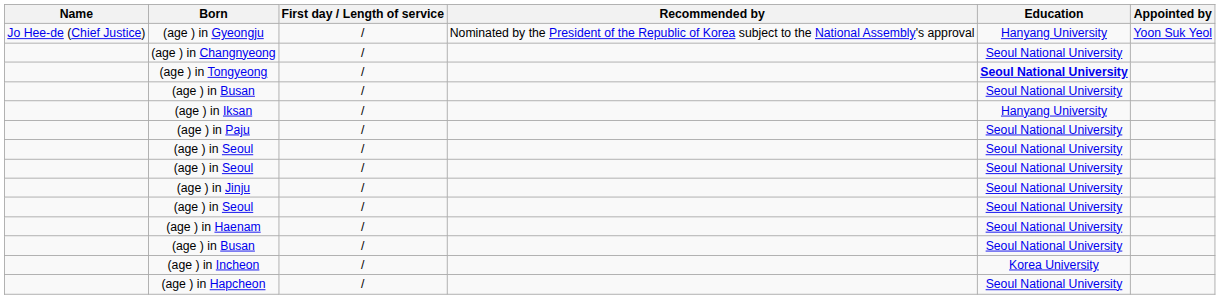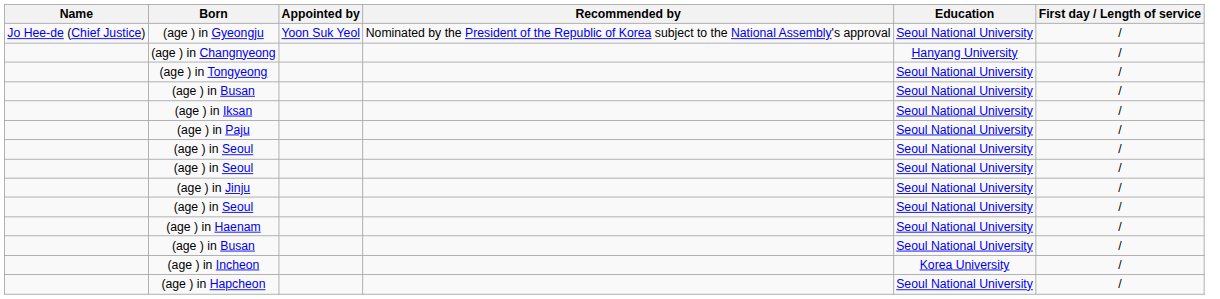columns swapped: Appointed by <-> First day / Length of service
(age ) in Gyeongju | Education: Hanyang University -> Seoul National University
(age ) in Changnyeong | Education: Seoul National University -> Hanyang University
(age ) in Tongyeong | Education: bold -> normal
(age ) in Iksan | Education: Hanyang University -> Seoul National University
